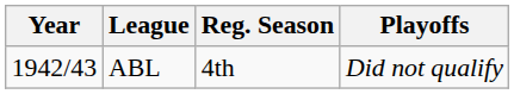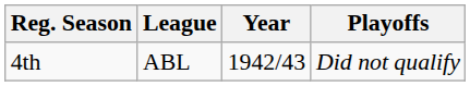columns swapped: Year <-> Reg. Season
